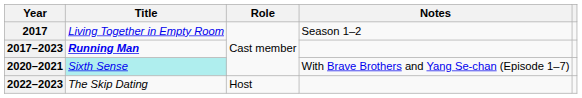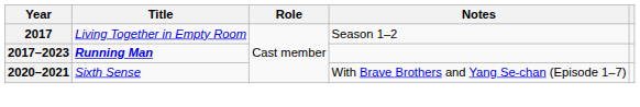2020–2021 | Title: paleturquoise background -> no background
- row: 2022–2023 | The Skip Dating | Host
